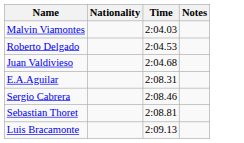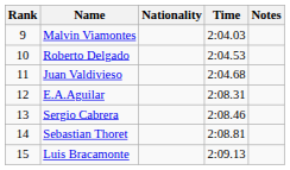+ column: Rank | 9 | 10 | 11 | 12 | 13 | 14 | 15
